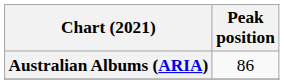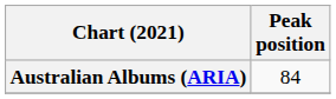Australian Albums (ARIA) | Peak position: 86 -> 84
